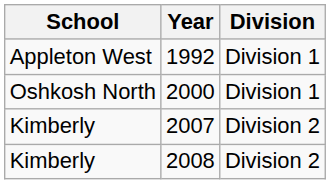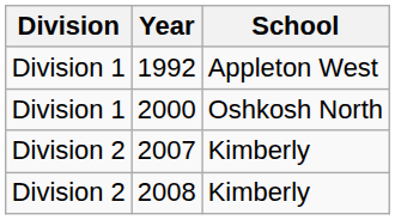columns swapped: School <-> Division
